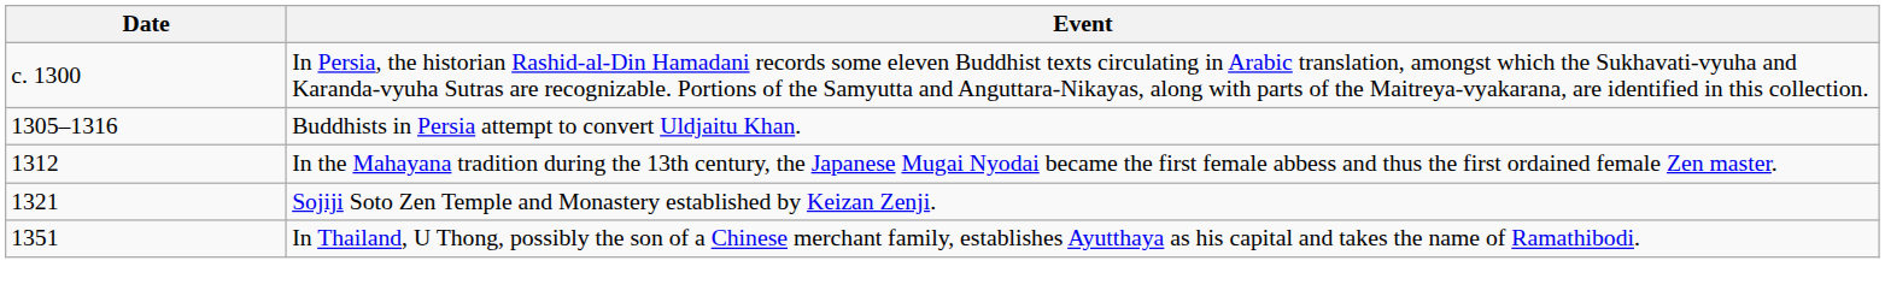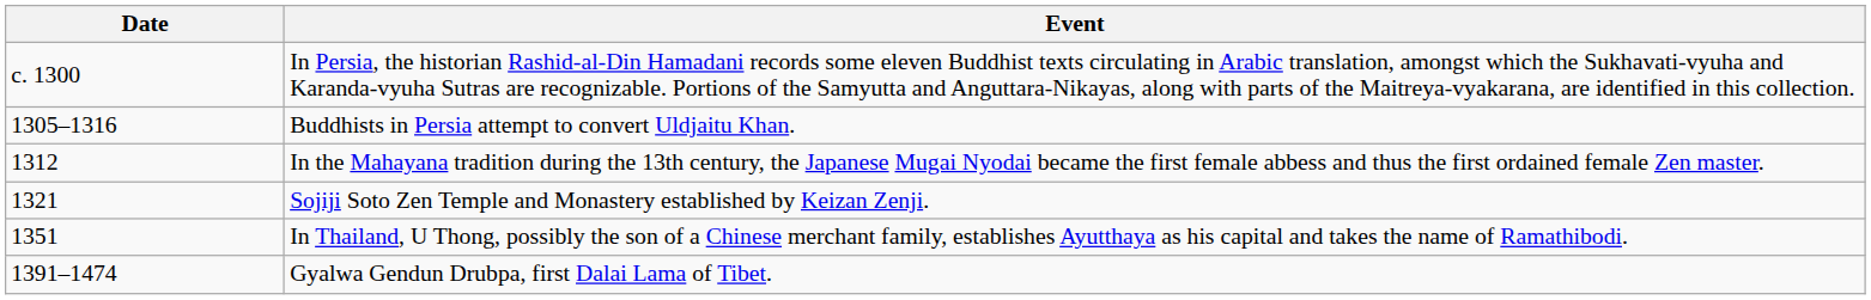+ row: 1391–1474 | Gyalwa Gendun Drubpa, first Dalai Lama of Tibet.
